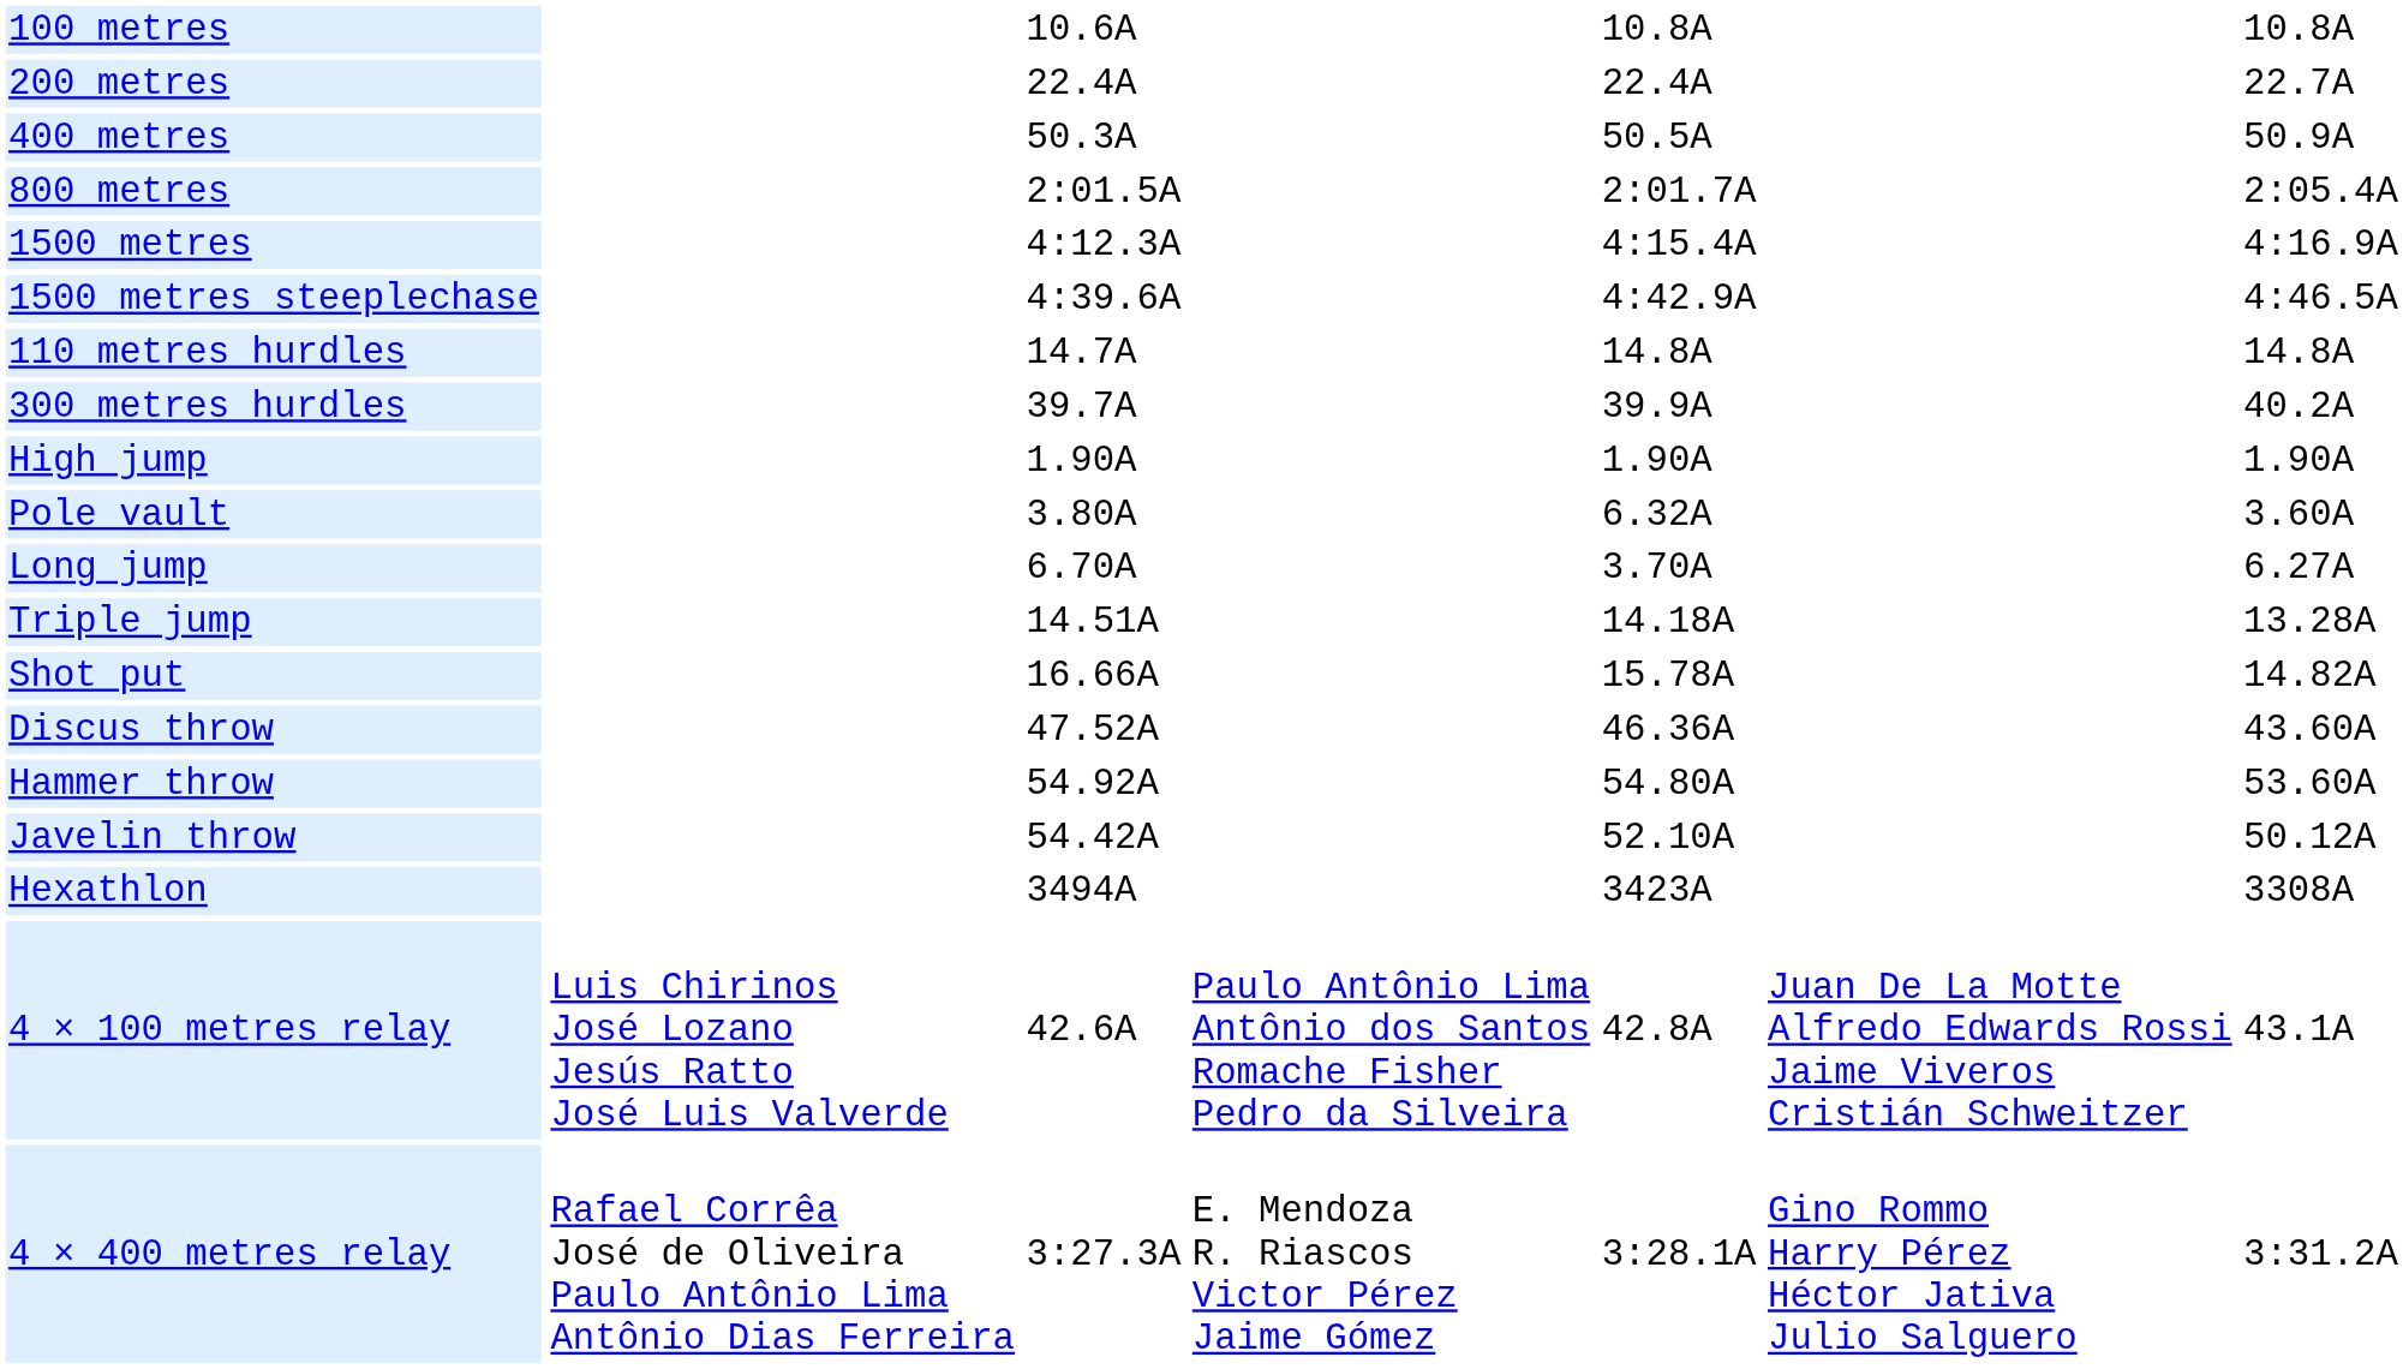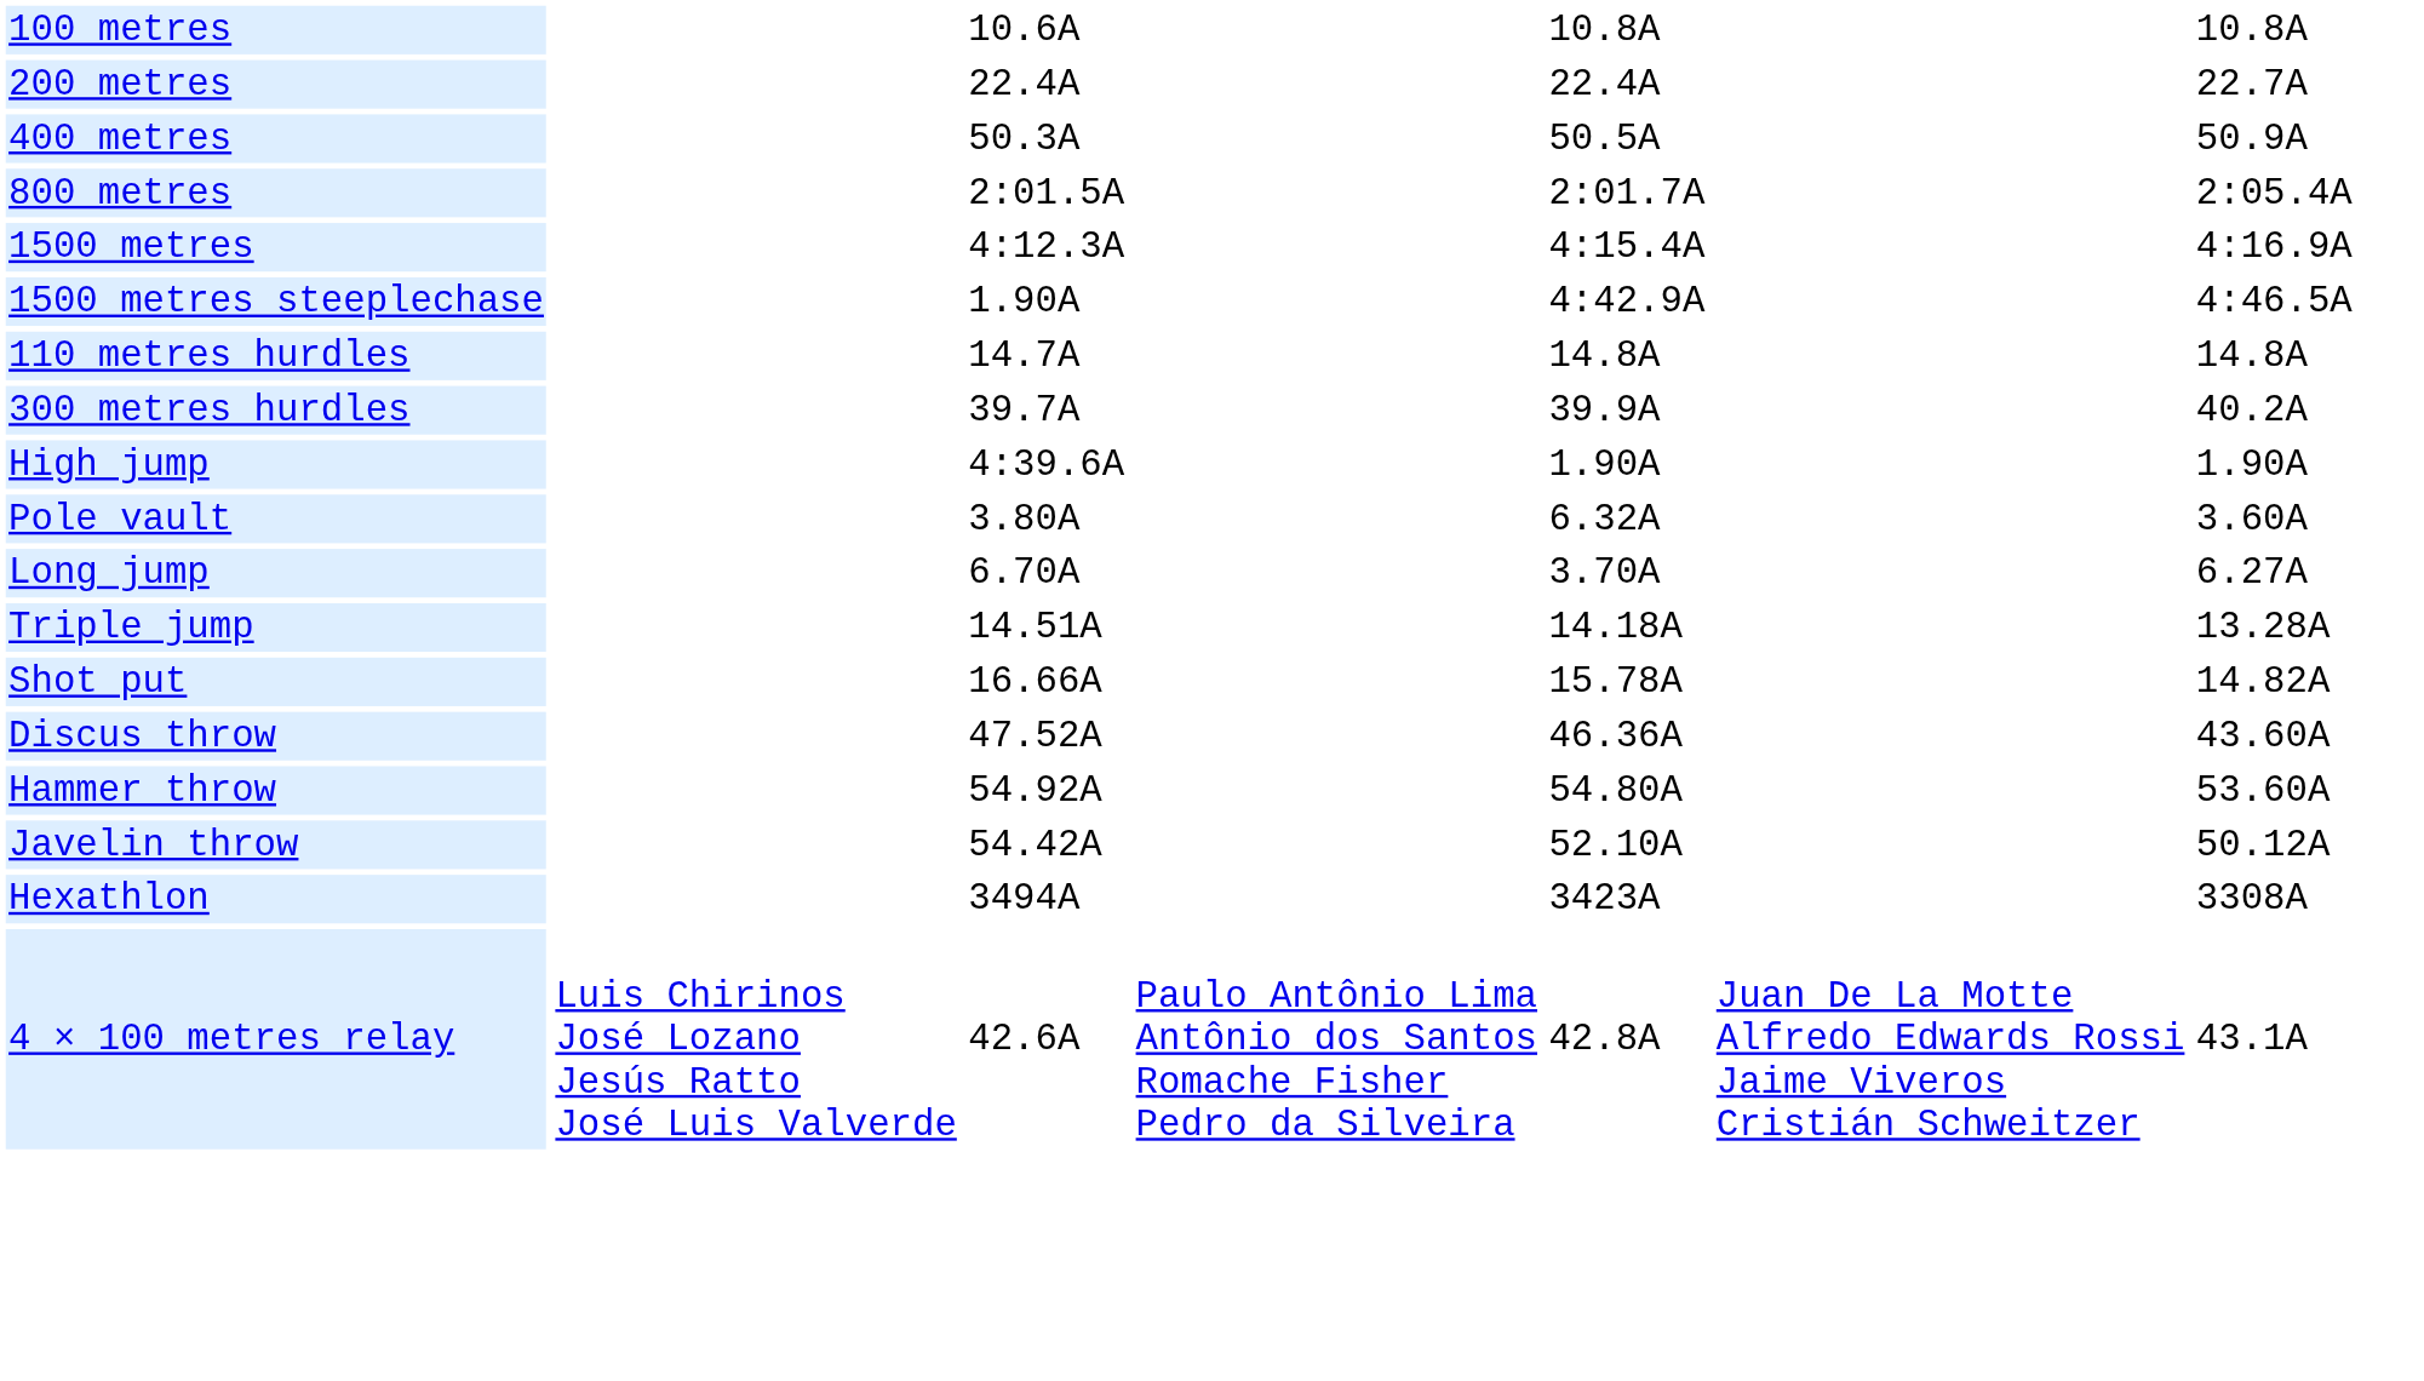1500 metres steeplechase | column 3: 4:39.6A -> 1.90A
High jump | column 3: 1.90A -> 4:39.6A
- row: 4 × 400 metres relay | Rafael Corrêa José de Oliveira Paulo Antônio Lima Antônio Dias Ferreira | 3:27.3A | E. Mendoza R. Riascos Victor Pérez Jaime Gómez | 3:28.1A | Gino Rommo Harry Pérez Héctor Jativa Julio Salguero | 3:31.2A
